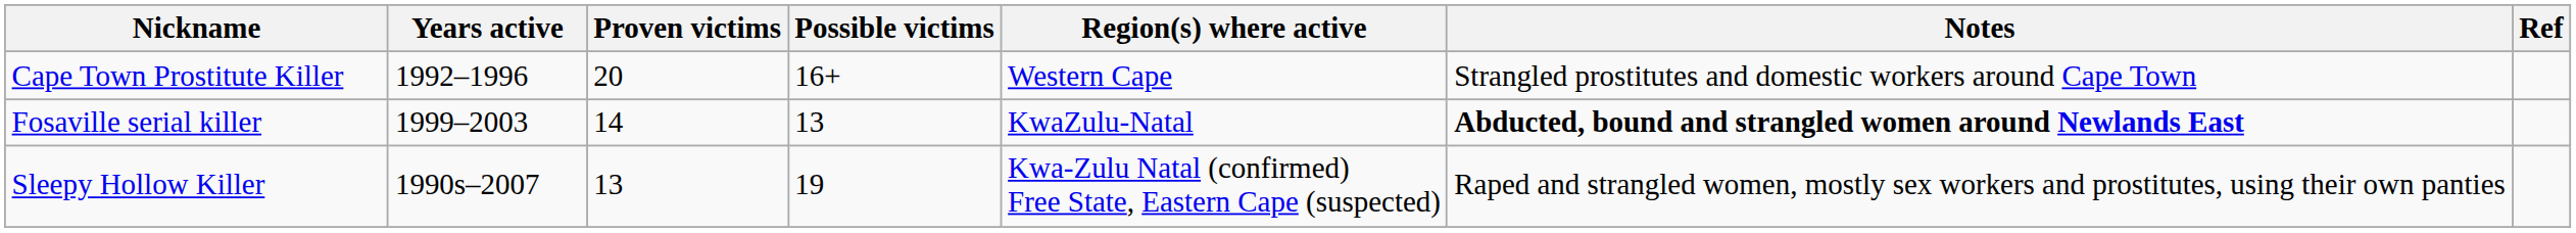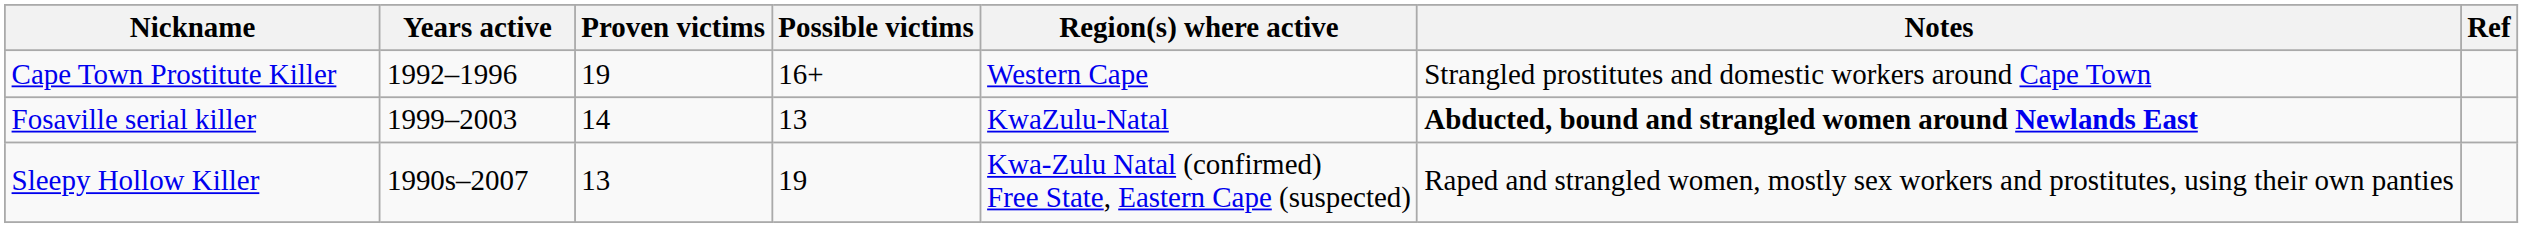Cape Town Prostitute Killer | Proven victims: 20 -> 19
